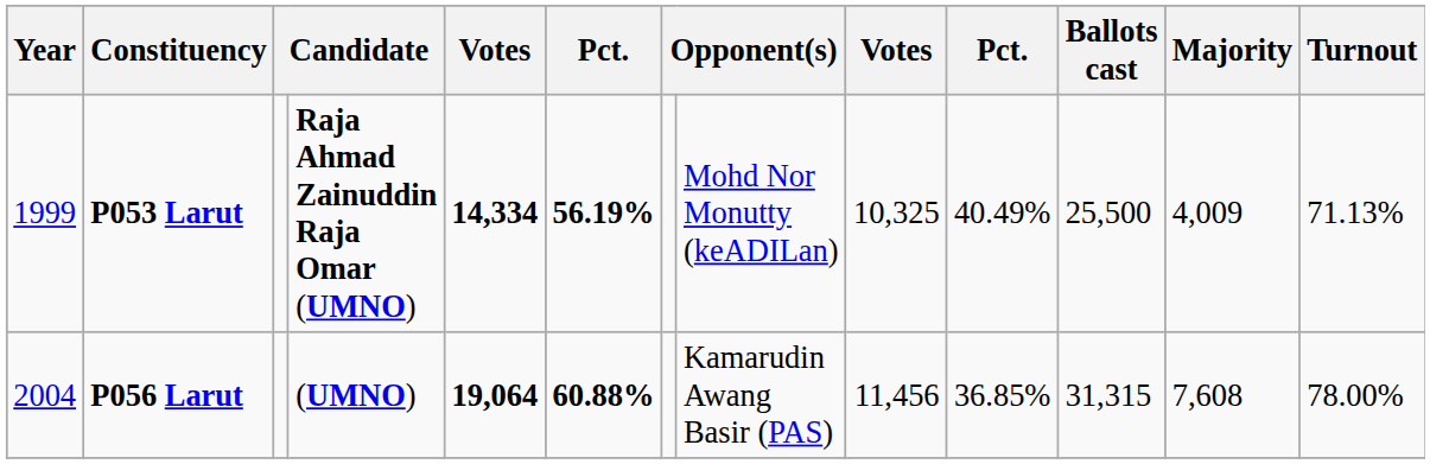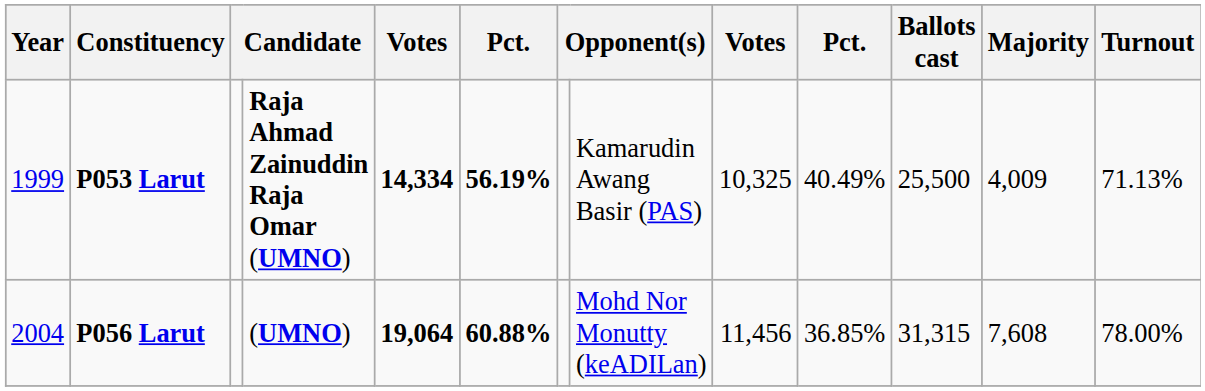P053 Larut | column 8: Mohd Nor Monutty (keADILan) -> Kamarudin Awang Basir (PAS)
P056 Larut | column 8: Kamarudin Awang Basir (PAS) -> Mohd Nor Monutty (keADILan)
